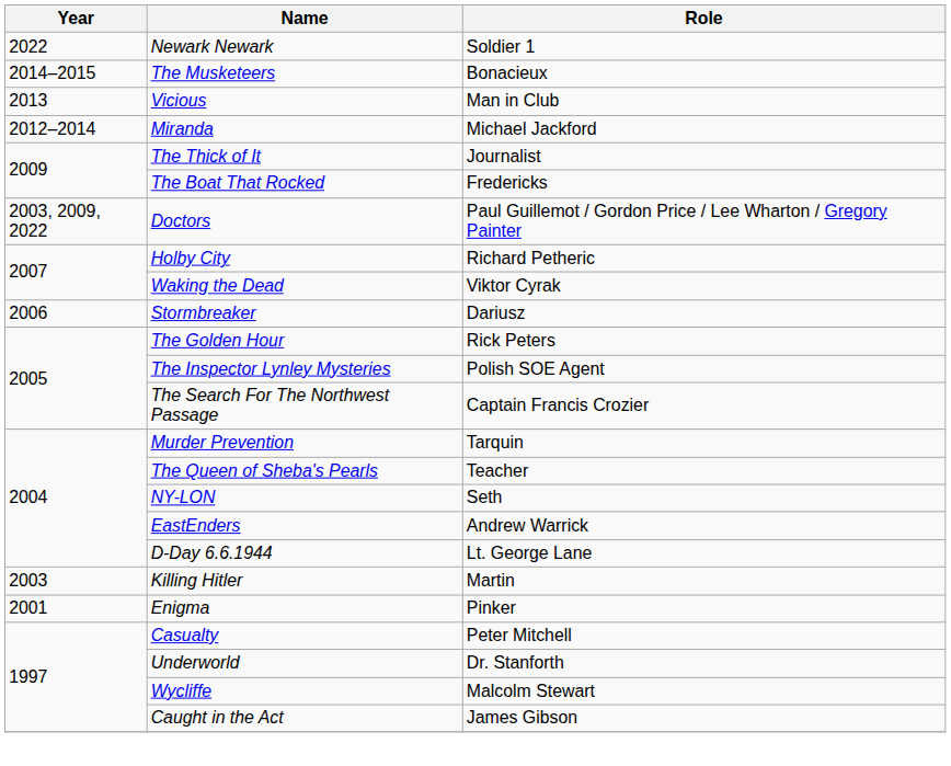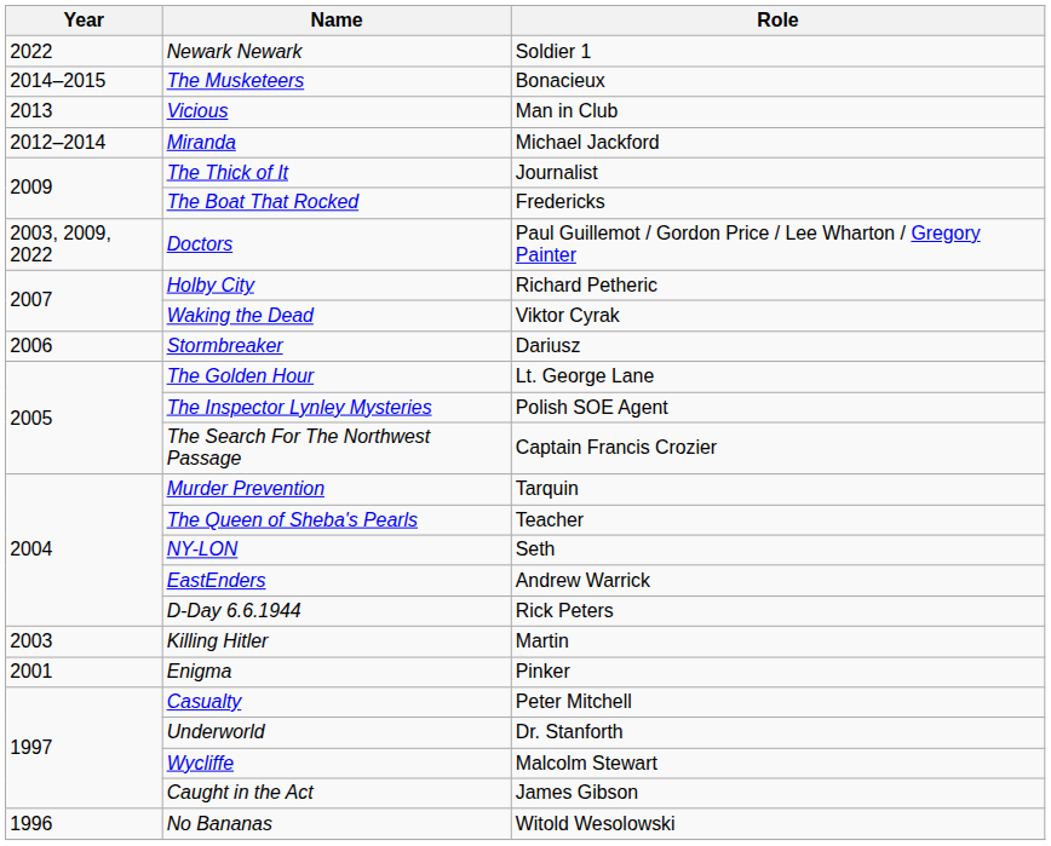The Golden Hour | Role: Rick Peters -> Lt. George Lane
D-Day 6.6.1944 | Role: Lt. George Lane -> Rick Peters
+ row: 1996 | No Bananas | Witold Wesolowski
